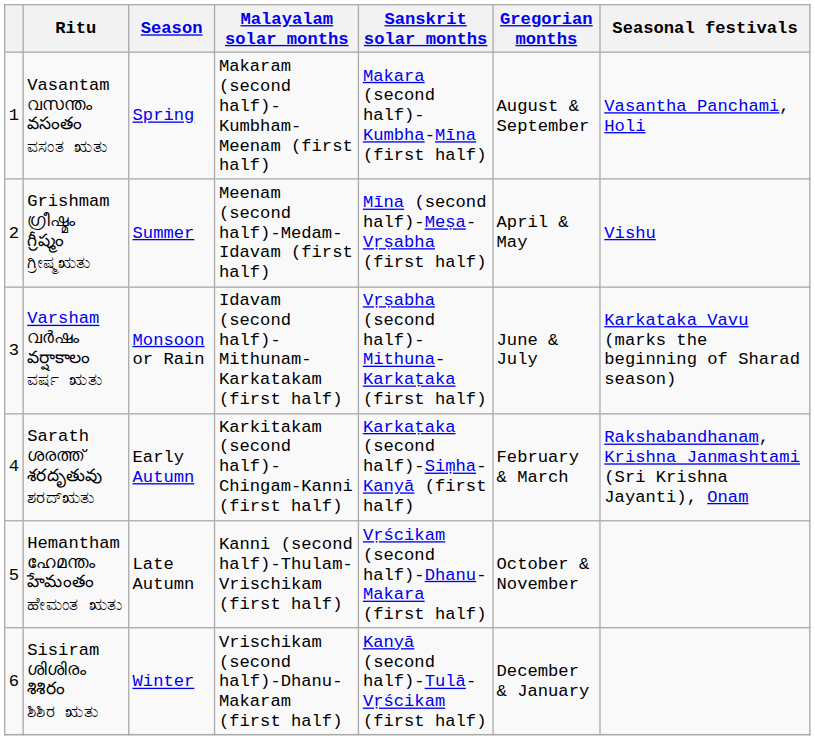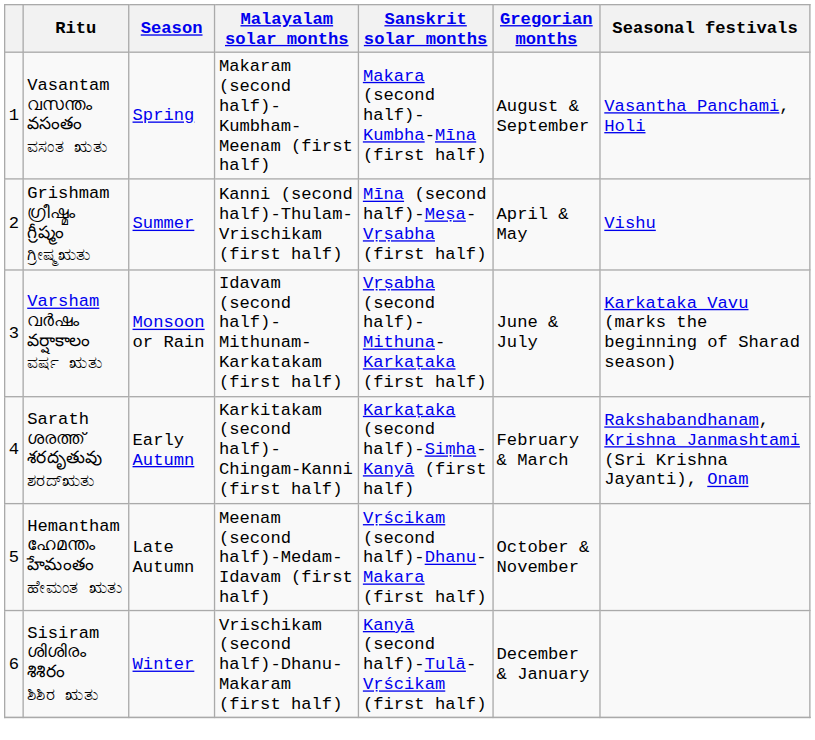Grishmam ഗ്രീഷ്മം గ్రీష్మం ಗ್ರೀಷ್ಮಋತು | Malayalam solar months: Meenam (second half)-Medam-Idavam (first half) -> Kanni (second half)-Thulam-Vrischikam (first half)
Hemantham ഹേമന്തം హేమంతం ಹೇಮಂತ ಋತು | Malayalam solar months: Kanni (second half)-Thulam-Vrischikam (first half) -> Meenam (second half)-Medam-Idavam (first half)
